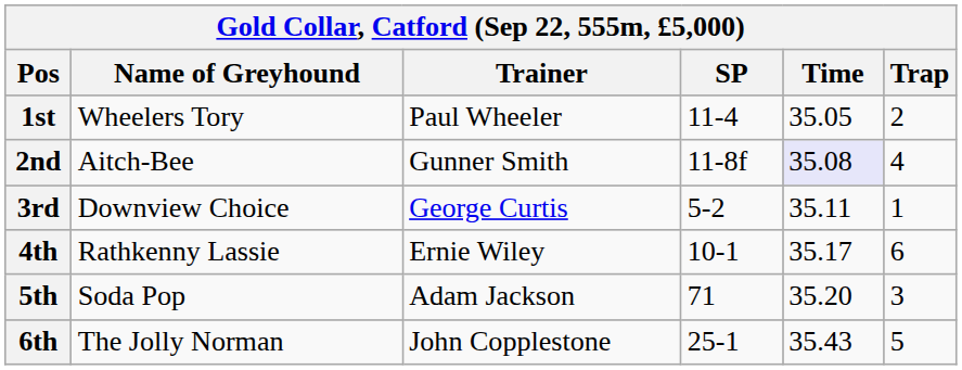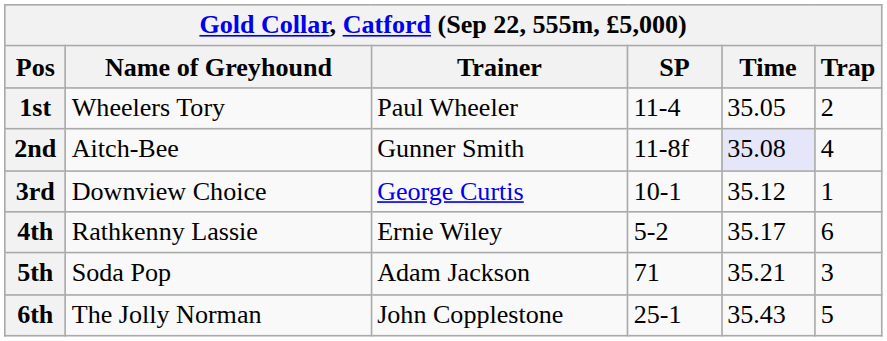3rd | SP: 5-2 -> 10-1
3rd | Time: 35.11 -> 35.12
4th | SP: 10-1 -> 5-2
5th | Time: 35.20 -> 35.21
